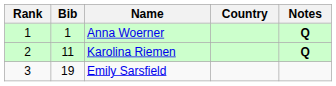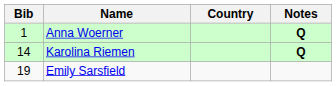- column: Rank | 1 | 2 | 3
Karolina Riemen | Bib: 11 -> 14
